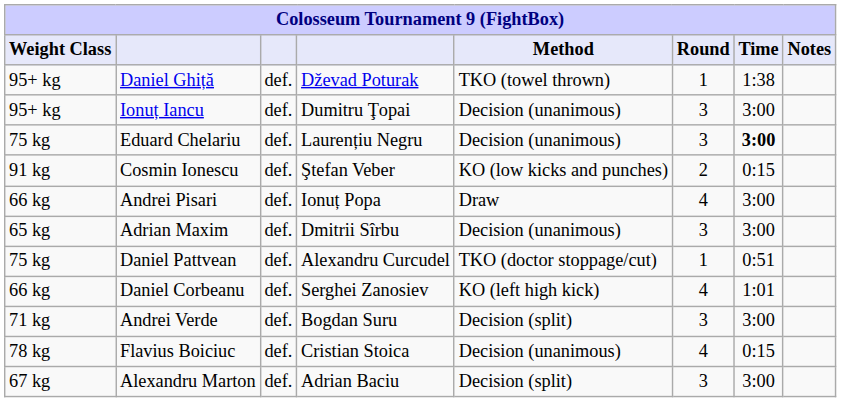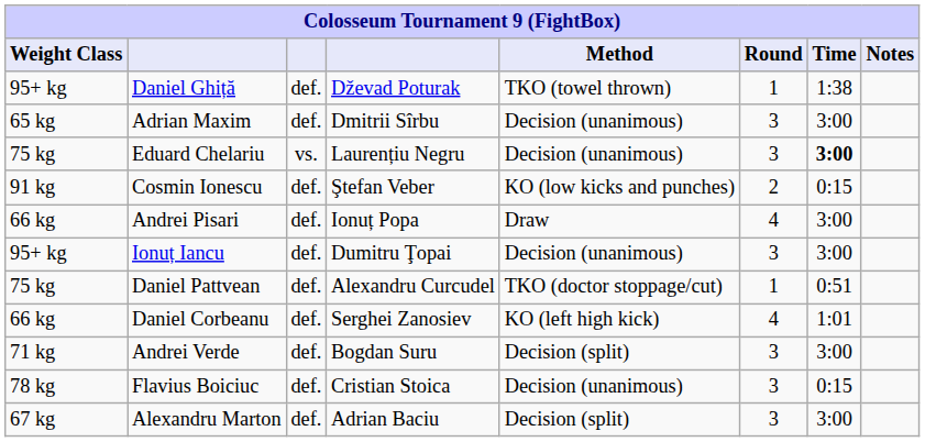rows swapped: Adrian Maxim <-> Ionuț Iancu
Eduard Chelariu | column 3: def. -> vs.
Flavius Boiciuc | Round: 4 -> 3
